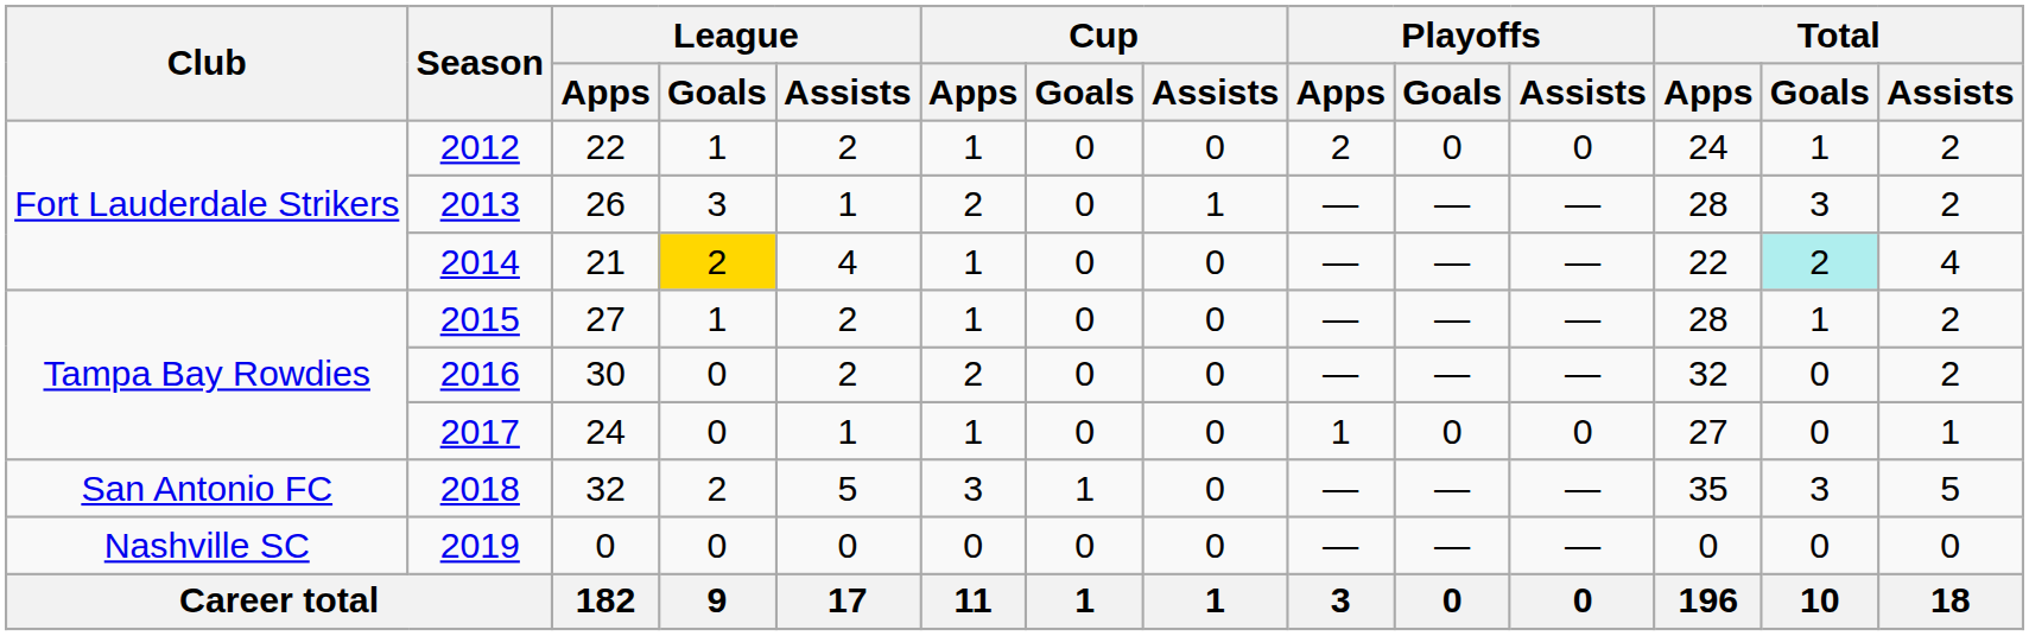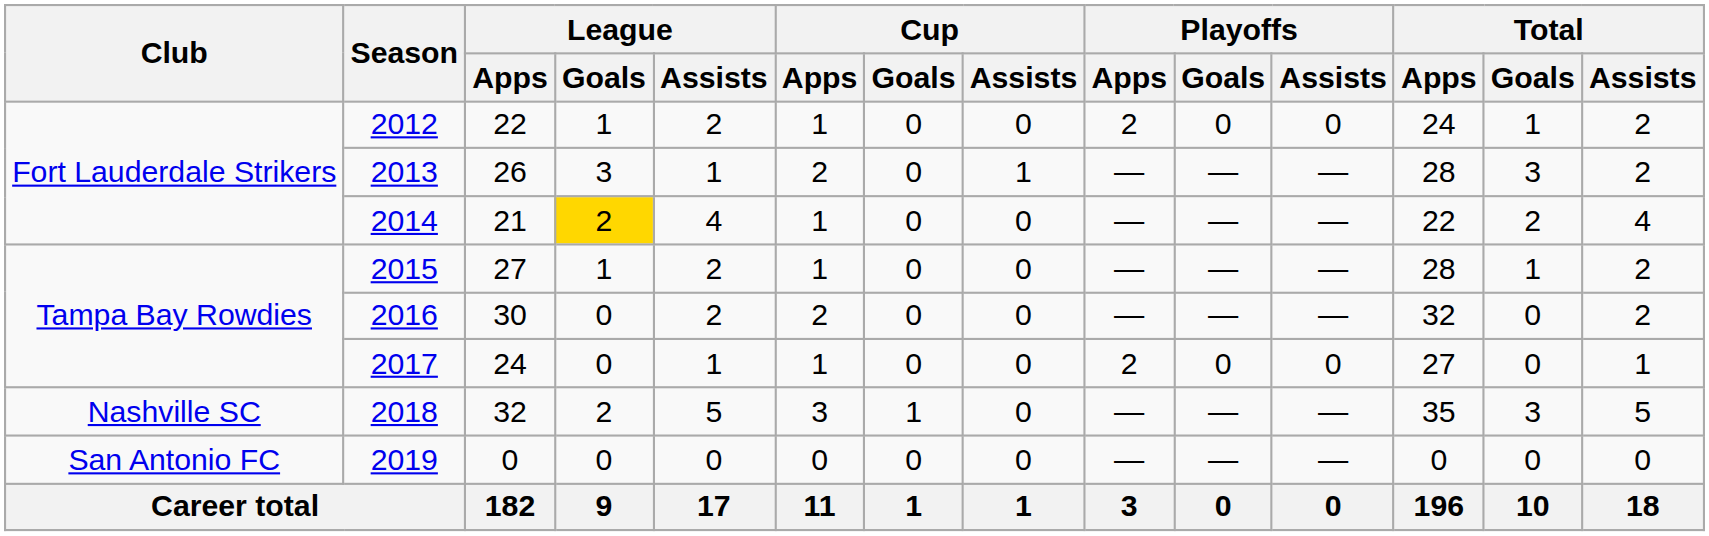2014 | Total / Goals: paleturquoise background -> no background
2017 | Playoffs / Apps: 1 -> 2
2018 | Club: San Antonio FC -> Nashville SC
2019 | Club: Nashville SC -> San Antonio FC
